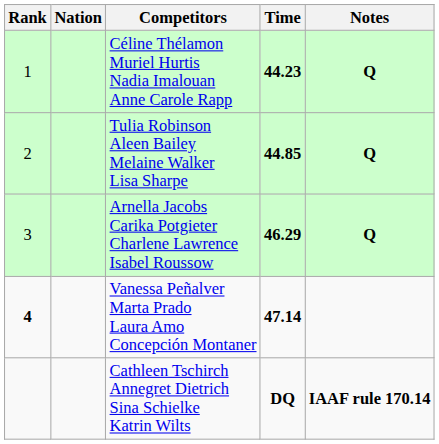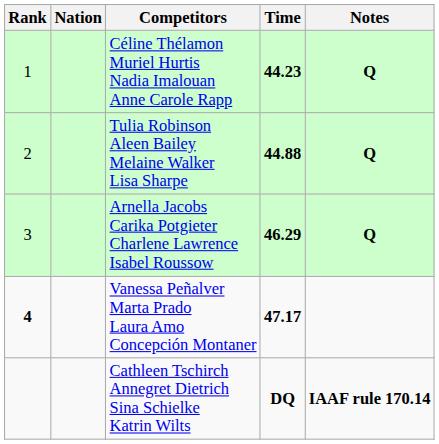Tulia Robinson Aleen Bailey Melaine Walker Lisa Sharpe | Time: 44.85 -> 44.88
Vanessa Peñalver Marta Prado Laura Amo Concepción Montaner | Time: 47.14 -> 47.17
